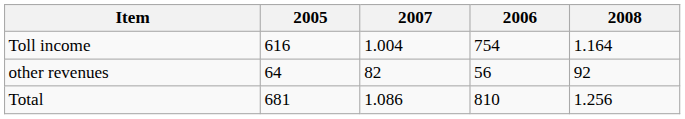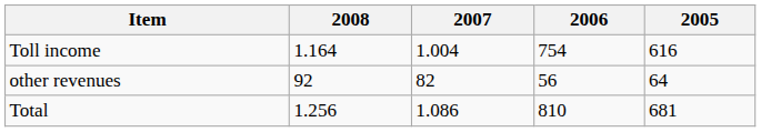columns swapped: 2008 <-> 2005
